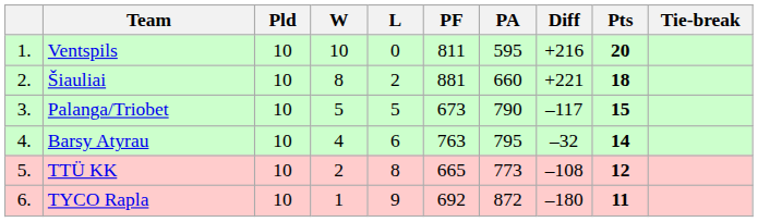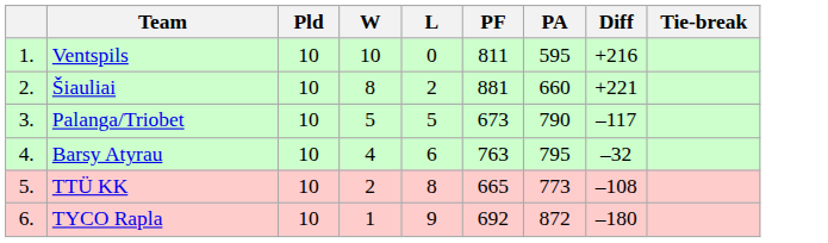- column: Pts | 20 | 18 | 15 | 14 | 12 | 11
